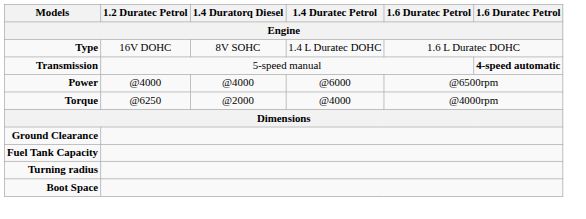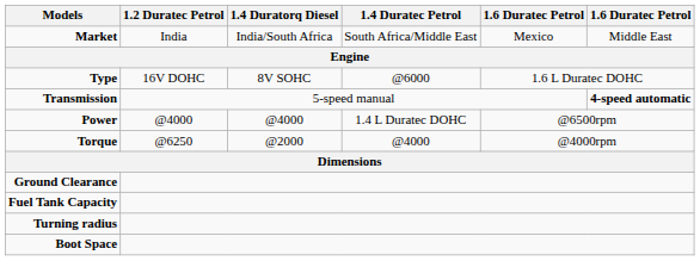+ row: Market | India | India/South Africa | South Africa/Middle East | Mexico | Middle East
Type | 1.4 Duratec Petrol: 1.4 L Duratec DOHC -> @6000
Power | 1.4 Duratec Petrol: @6000 -> 1.4 L Duratec DOHC
